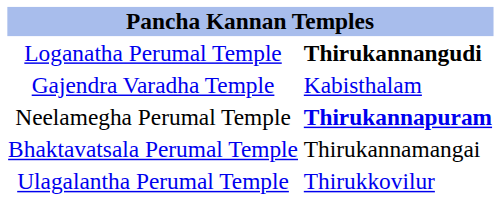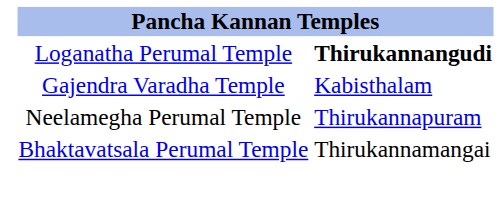Neelamegha Perumal Temple | column 2: bold -> normal
- row: Ulagalantha Perumal Temple | Thirukkovilur
